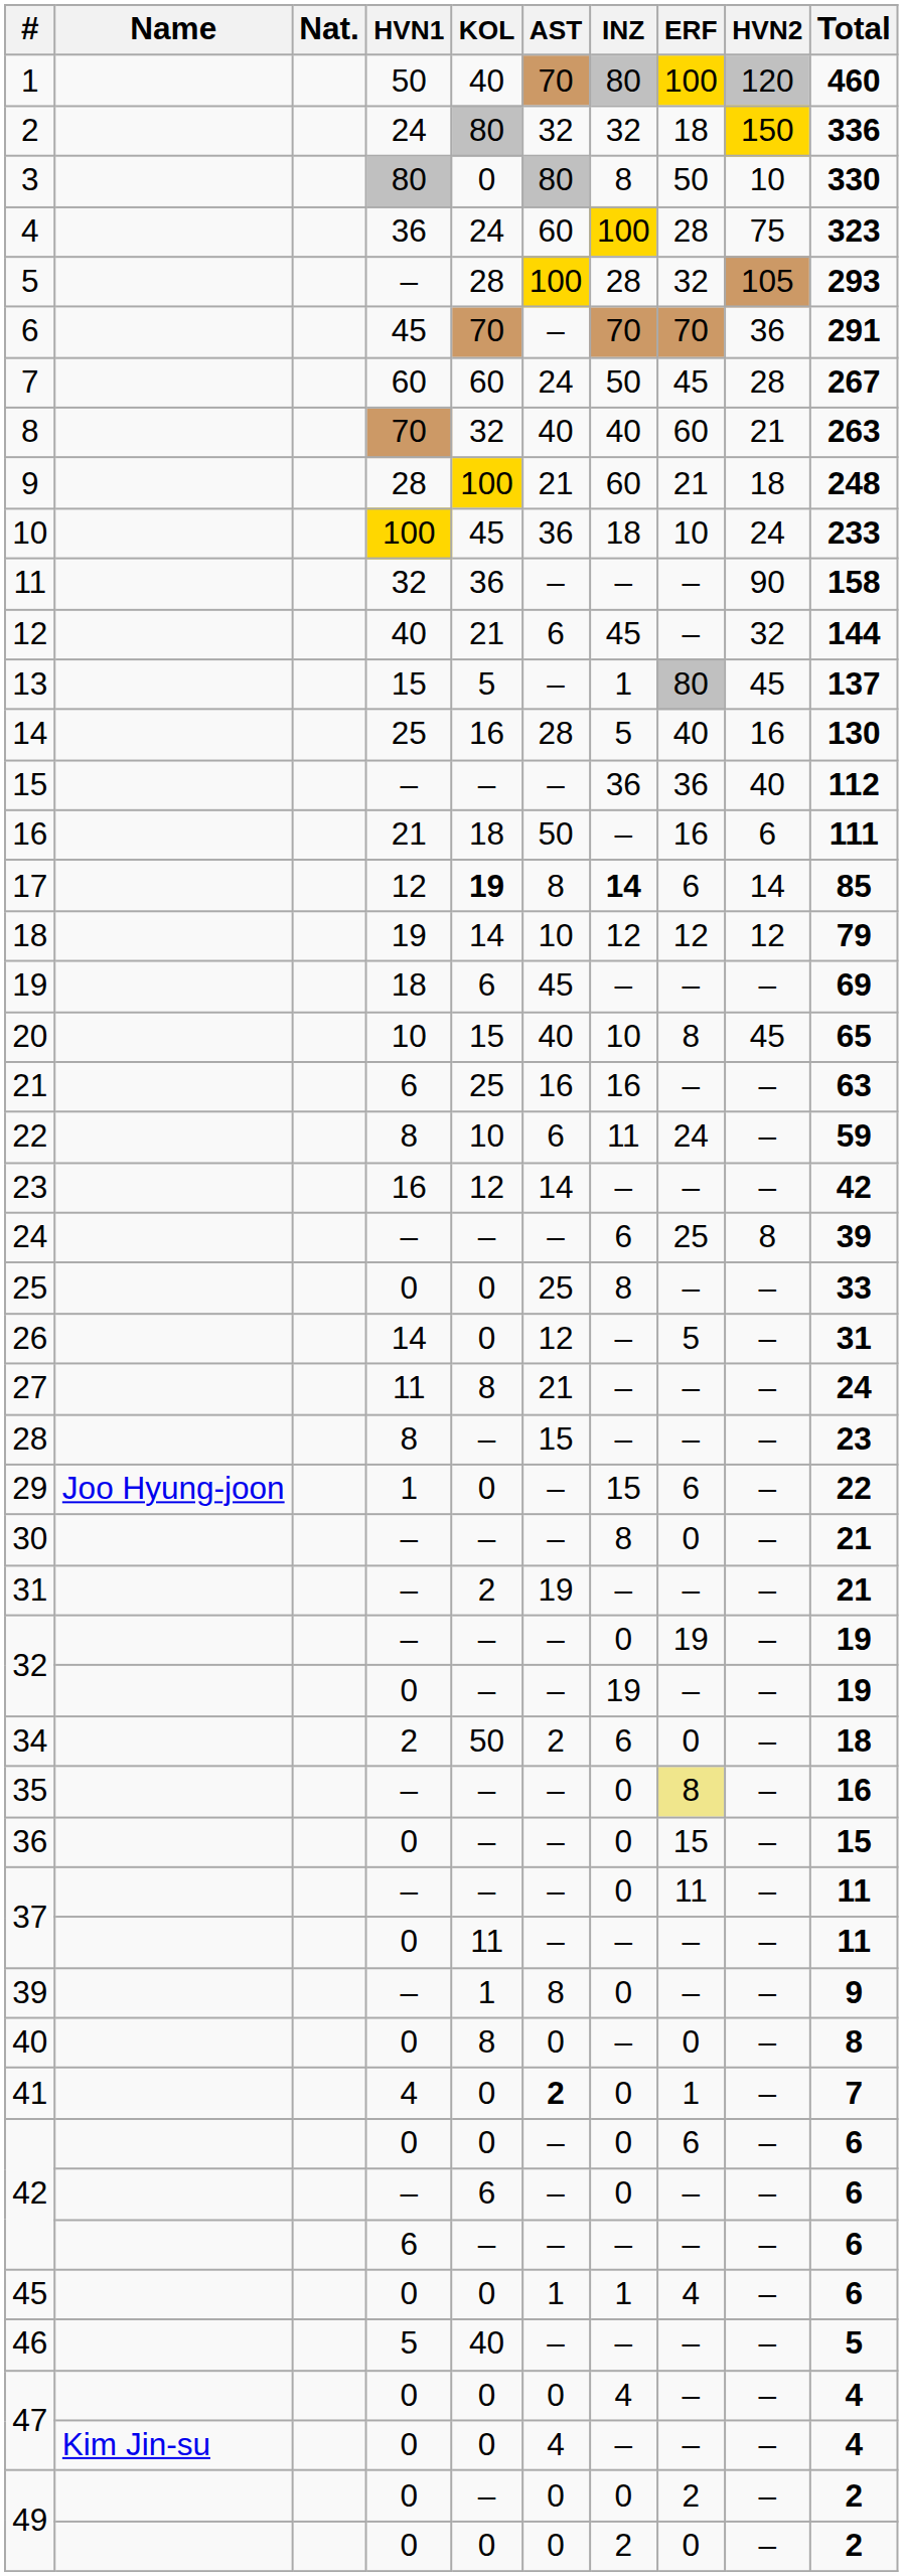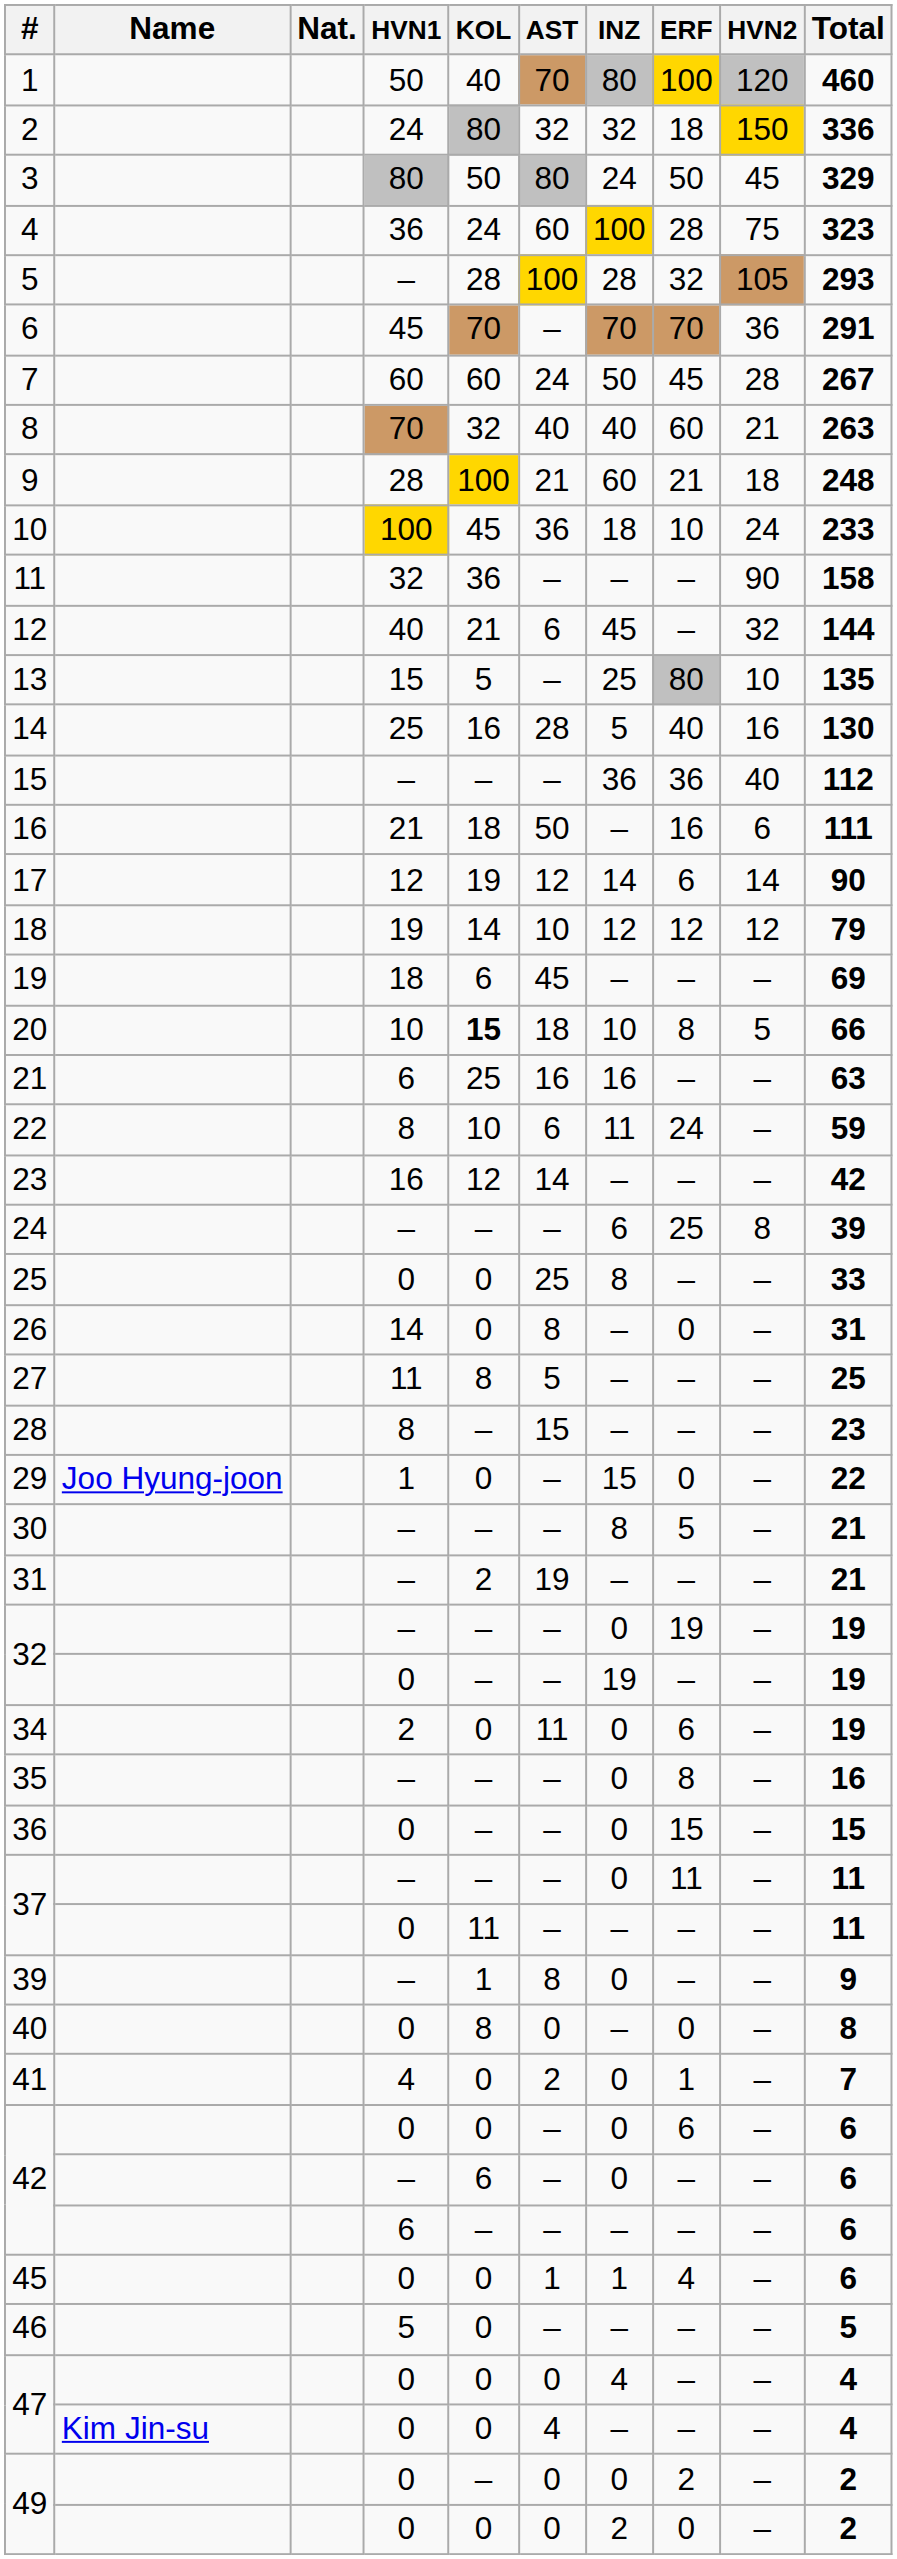3 | KOL: 0 -> 50
3 | INZ: 8 -> 24
3 | HVN2: 10 -> 45
3 | Total: 330 -> 329
13 | INZ: 1 -> 25
13 | HVN2: 45 -> 10
13 | Total: 137 -> 135
17 | KOL: bold -> normal
17 | AST: 8 -> 12
17 | INZ: bold -> normal
17 | Total: 85 -> 90
20 | KOL: normal -> bold
20 | AST: 40 -> 18
20 | HVN2: 45 -> 5
20 | Total: 65 -> 66
26 | AST: 12 -> 8
26 | ERF: 5 -> 0
27 | AST: 21 -> 5
27 | Total: 24 -> 25
29 | ERF: 6 -> 0
30 | ERF: 0 -> 5
34 | KOL: 50 -> 0
34 | AST: 2 -> 11
34 | INZ: 6 -> 0
34 | ERF: 0 -> 6
34 | Total: 18 -> 19
35 | ERF: khaki background -> no background
41 | AST: bold -> normal
46 | KOL: 40 -> 0
